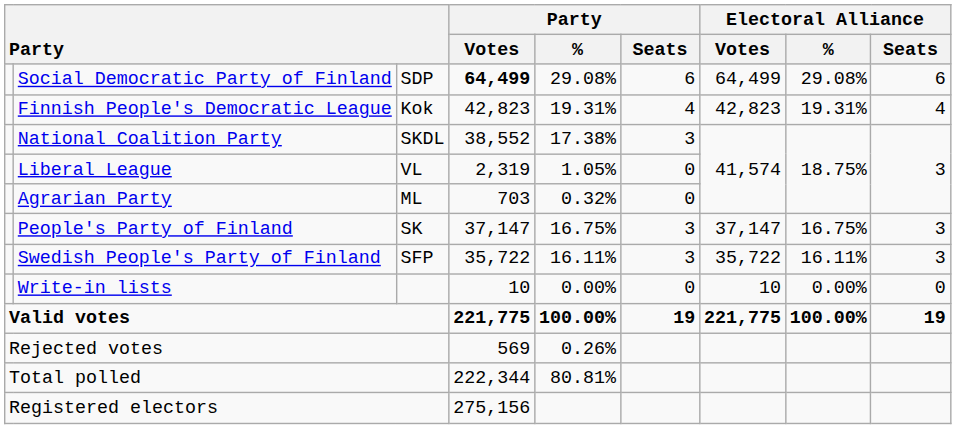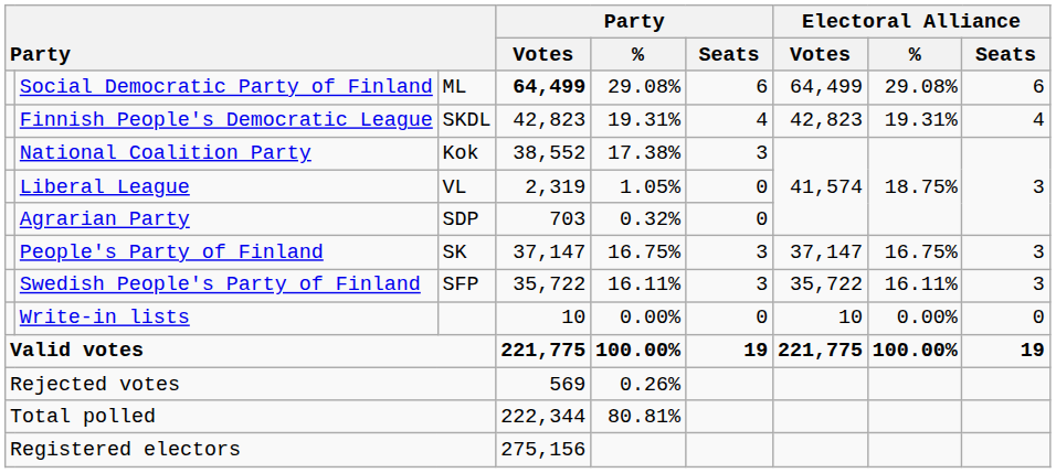Social Democratic Party of Finland | column 3: SDP -> ML
Finnish People's Democratic League | column 3: Kok -> SKDL
National Coalition Party | column 3: SKDL -> Kok
Agrarian Party | column 3: ML -> SDP
